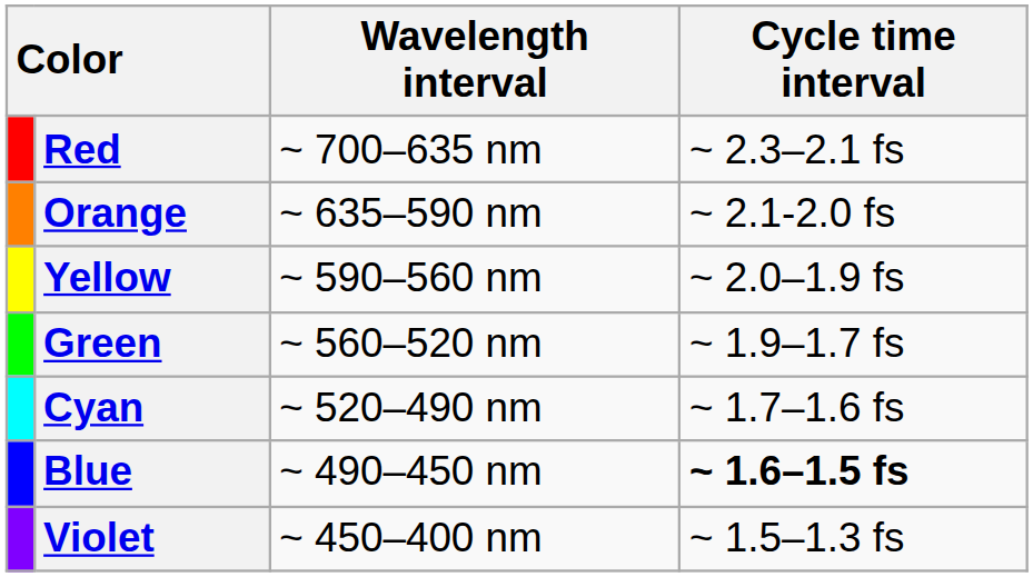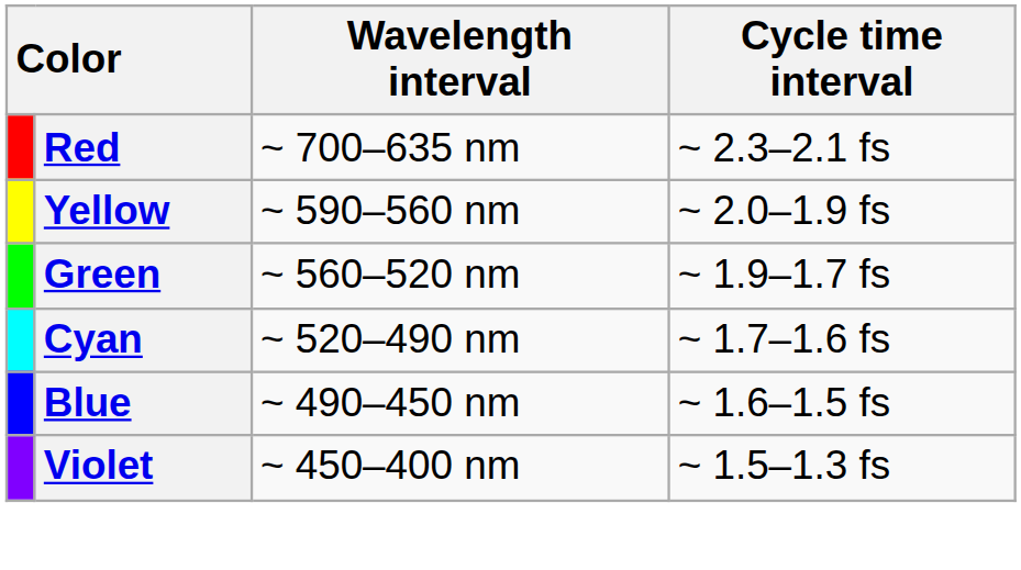- row: Orange | ~ 635–590 nm | ~ 2.1-2.0 fs
Blue | Cycle time interval: bold -> normal
